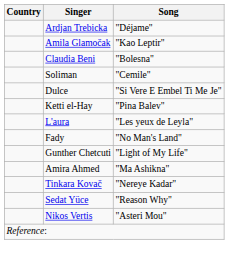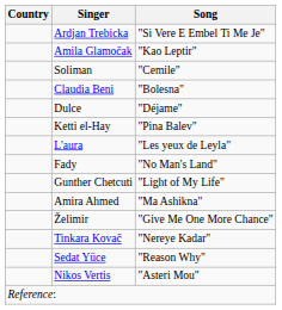Ardjan Trebicka | Song: "Déjame" -> "Si Vere E Embel Ti Me Je"
rows swapped: Soliman <-> Claudia Beni
Dulce | Song: "Si Vere E Embel Ti Me Je" -> "Déjame"
+ row: Želimir | "Give Me One More Chance"
